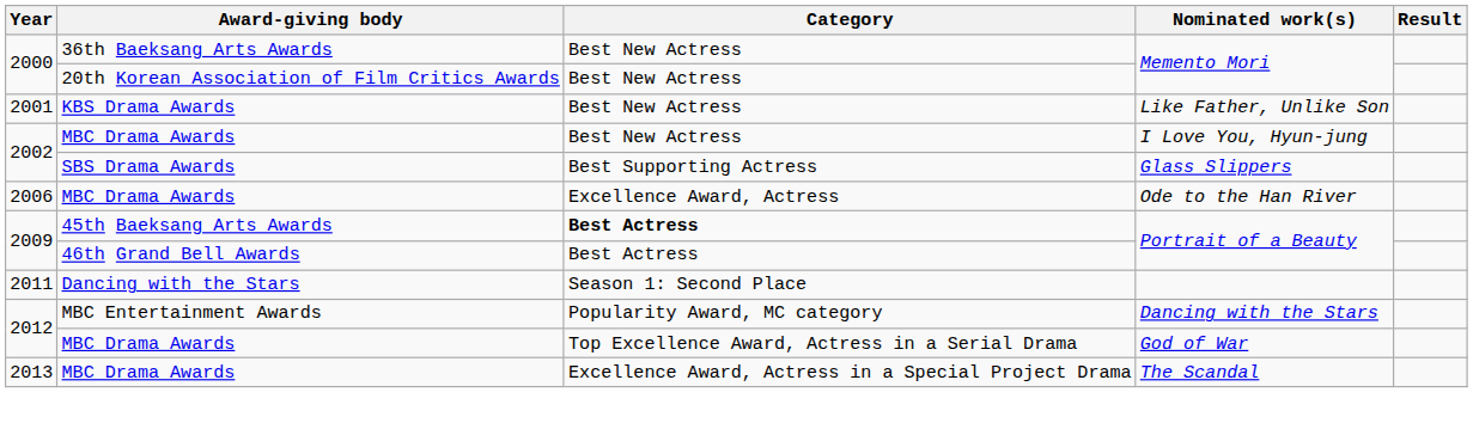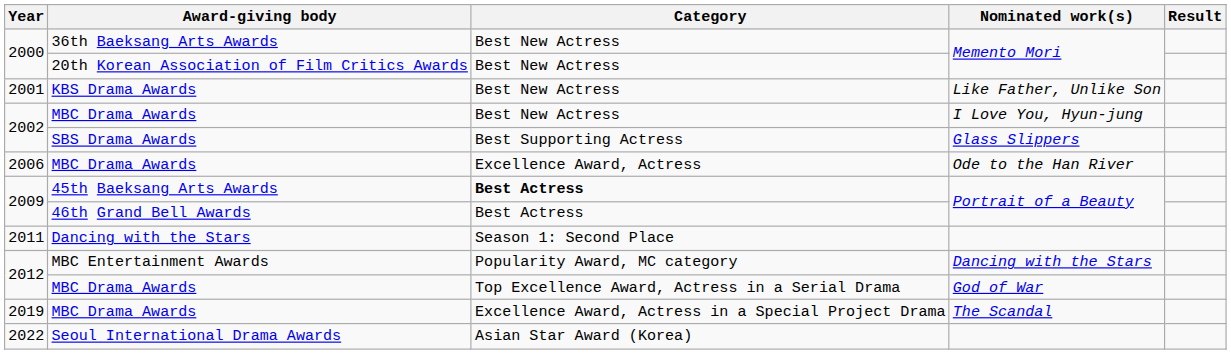MBC Drama Awards / The Scandal | Year: 2013 -> 2019
+ row: 2022 | Seoul International Drama Awards | Asian Star Award (Korea)
